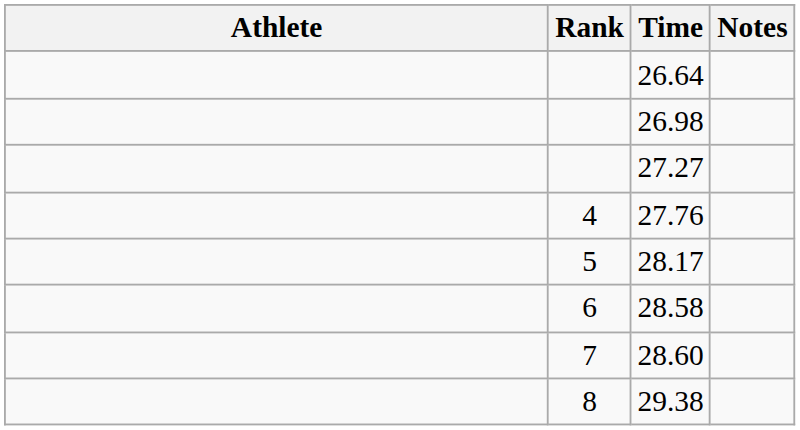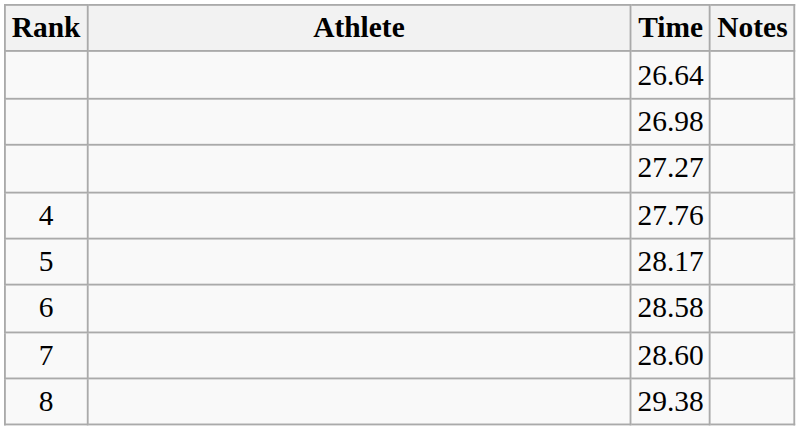columns swapped: Rank <-> Athlete
